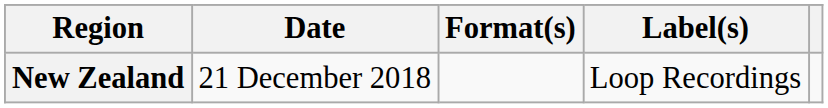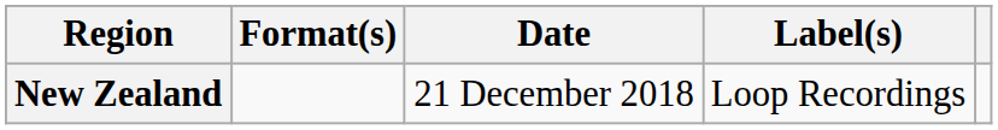columns swapped: Date <-> Format(s)
